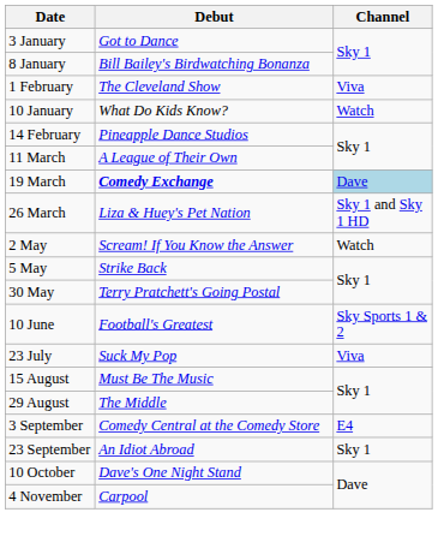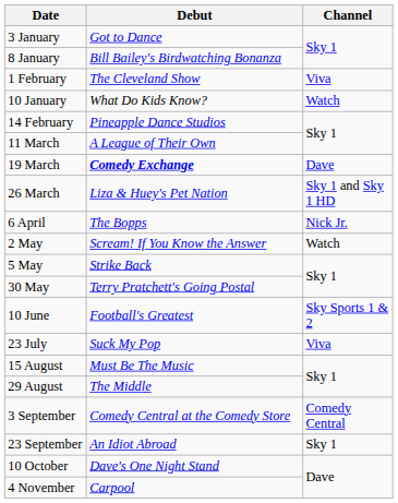19 March | Channel: lightblue background -> no background
+ row: 6 April | The Bopps | Nick Jr.
3 September | Channel: E4 -> Comedy Central
